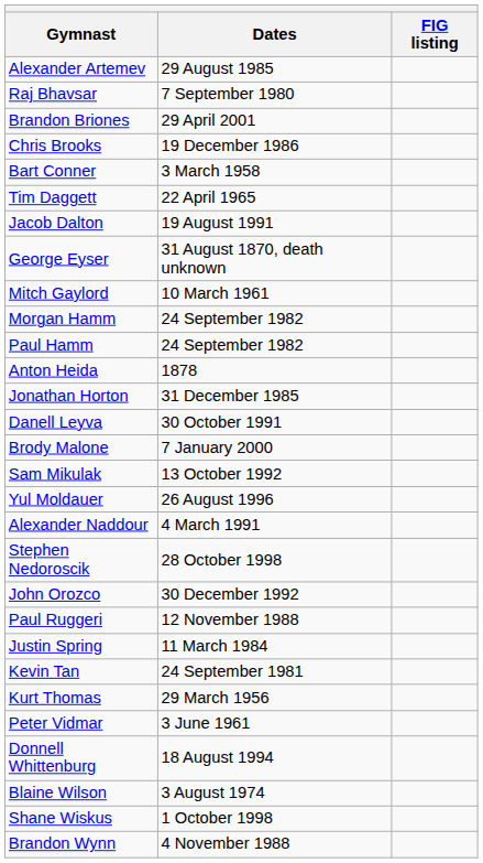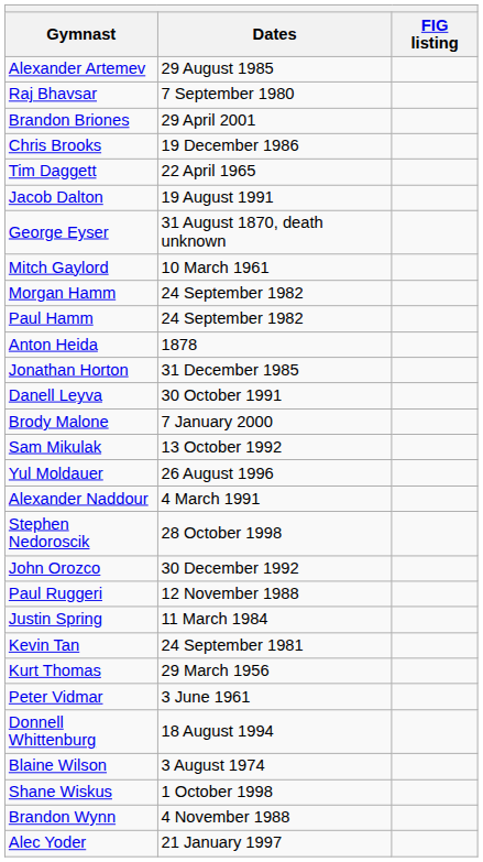- row: Bart Conner | 3 March 1958
+ row: Alec Yoder | 21 January 1997
